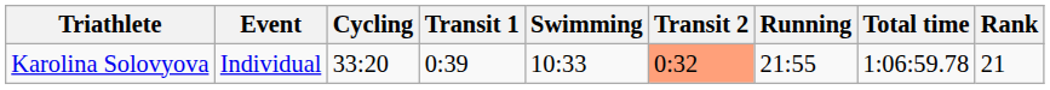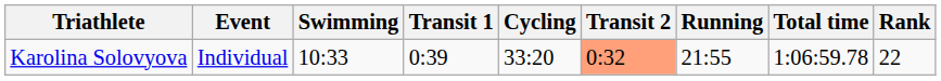columns swapped: Swimming <-> Cycling
Karolina Solovyova | Rank: 21 -> 22
